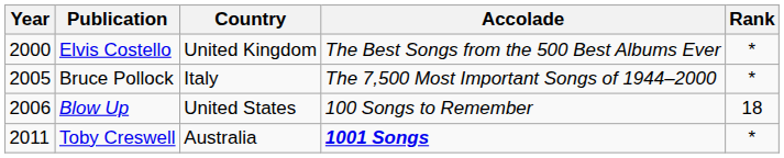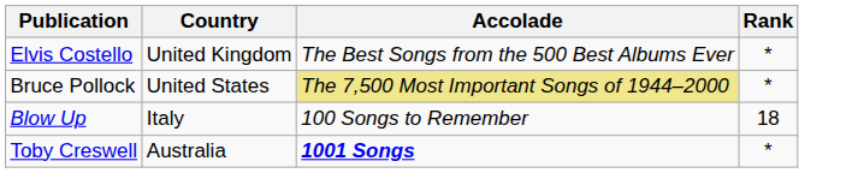- column: Year | 2000 | 2005 | 2006 | 2011
Bruce Pollock | Country: Italy -> United States
Bruce Pollock | Accolade: no background -> khaki background
Blow Up | Country: United States -> Italy
